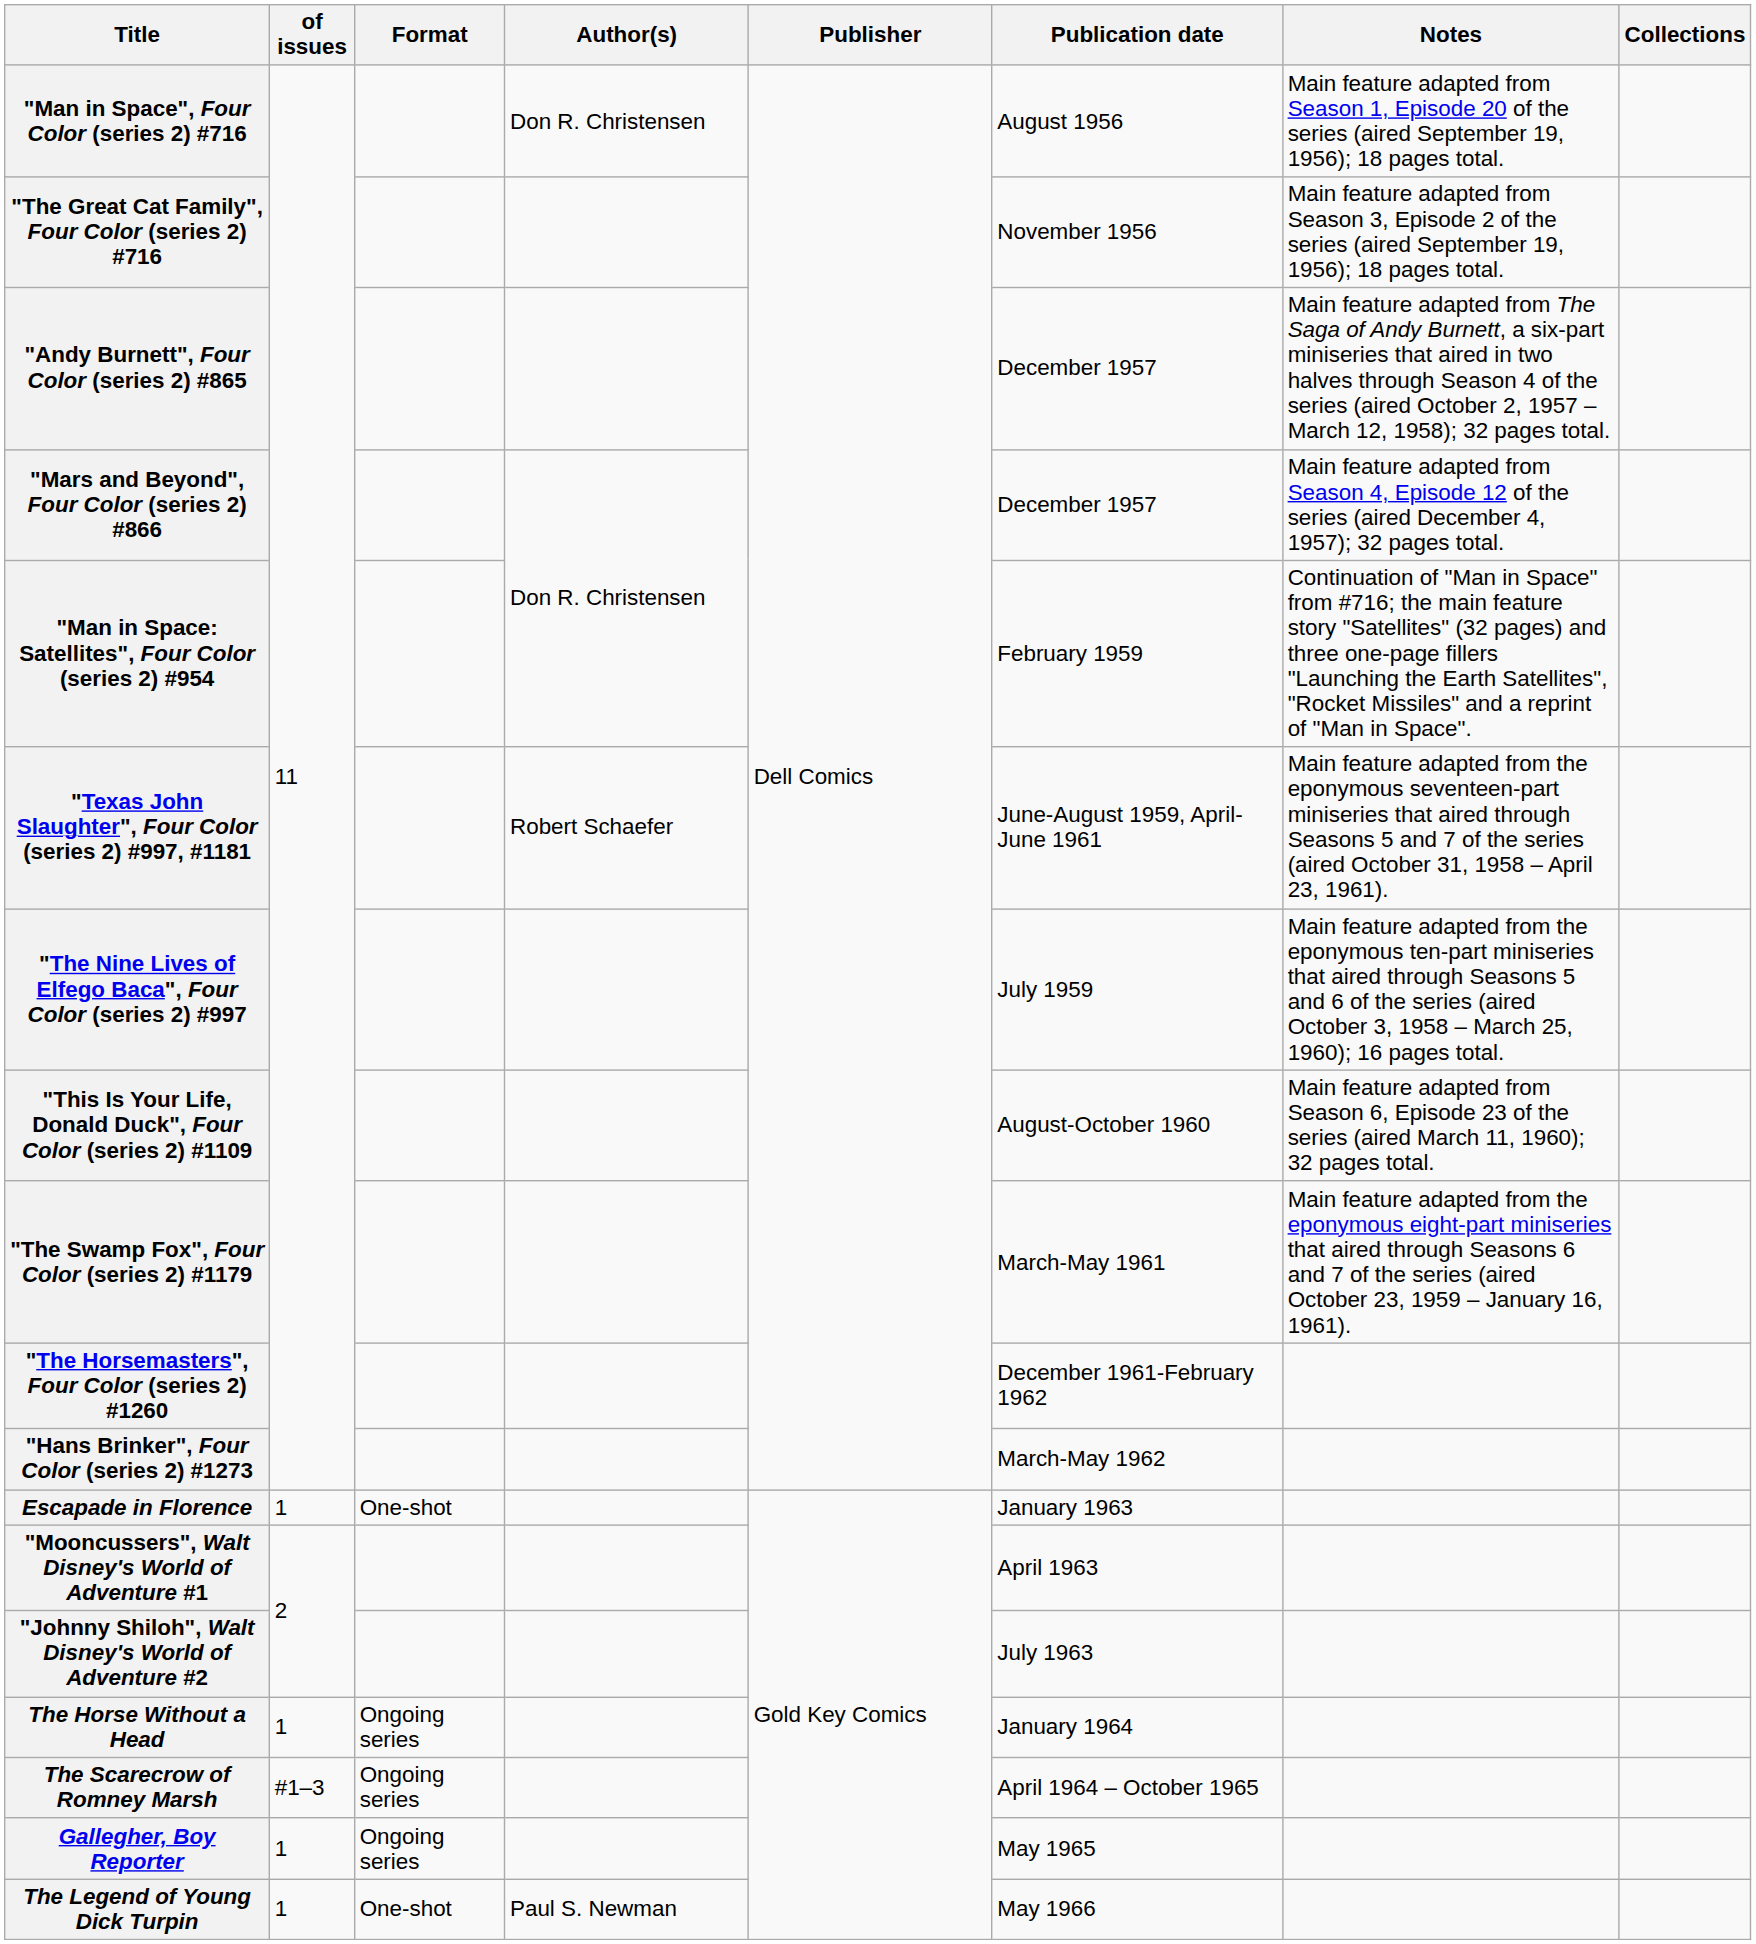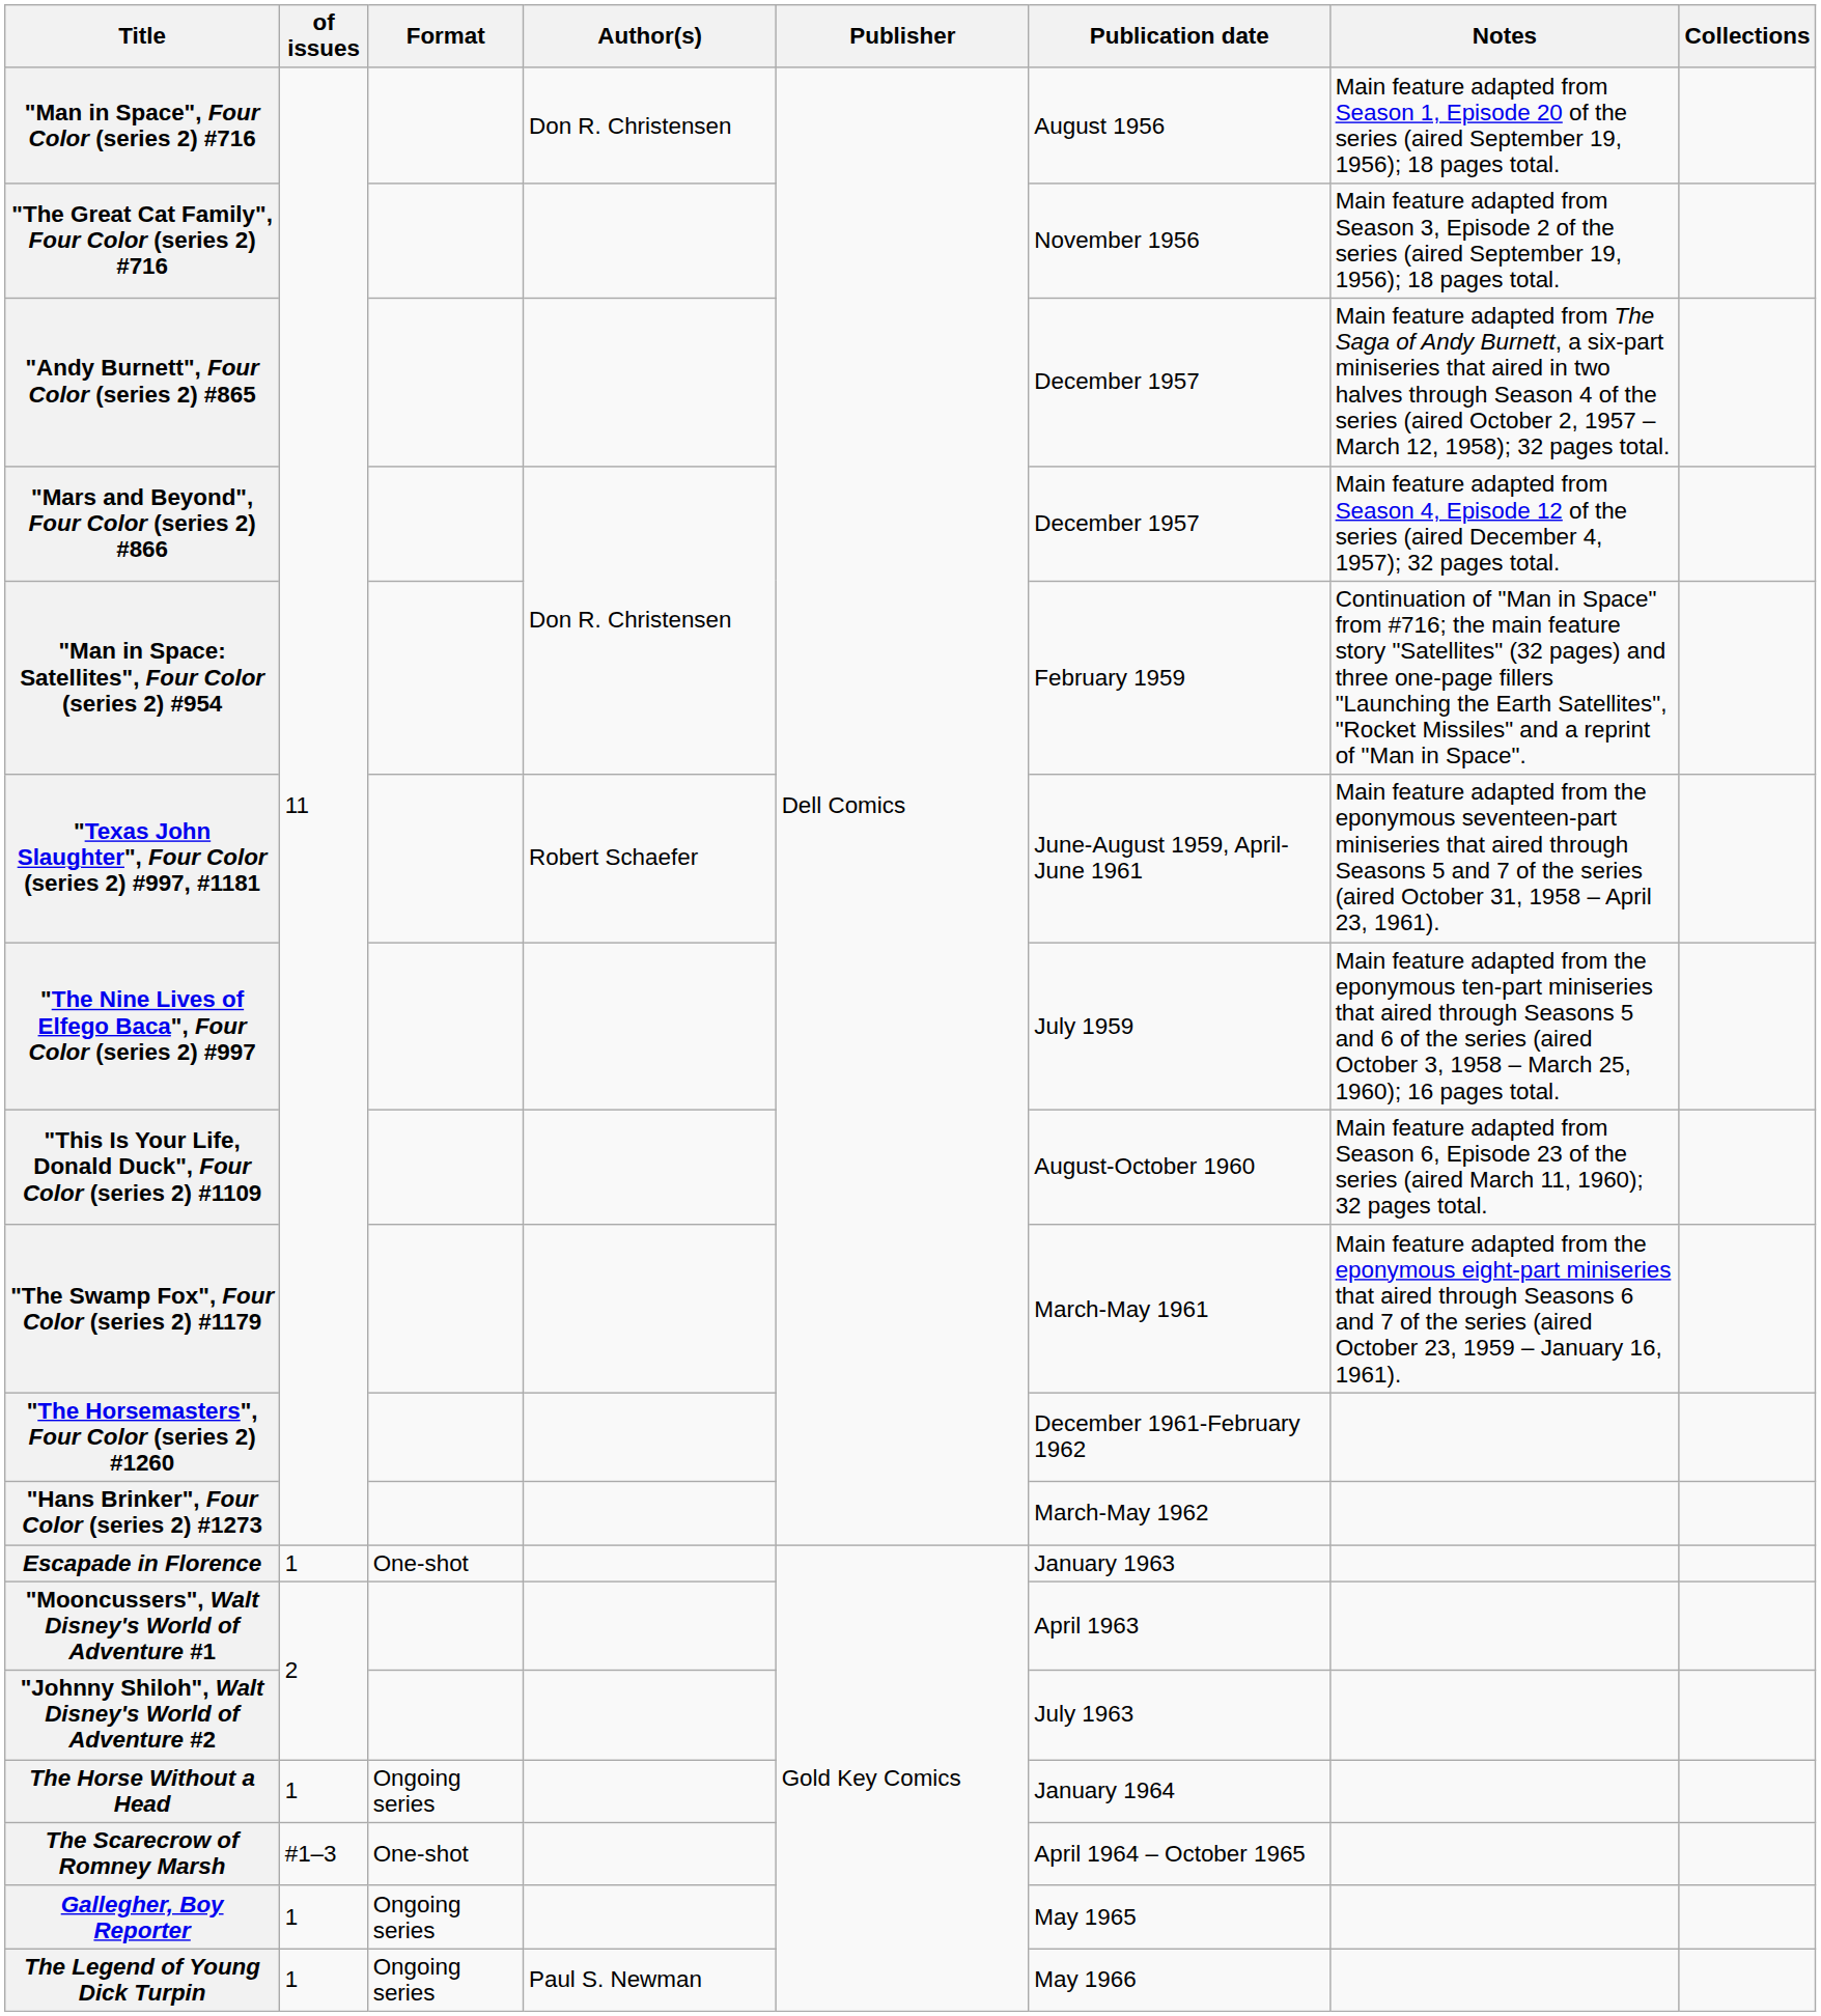The Scarecrow of Romney Marsh | Format: Ongoing series -> One-shot
The Legend of Young Dick Turpin | Format: One-shot -> Ongoing series
